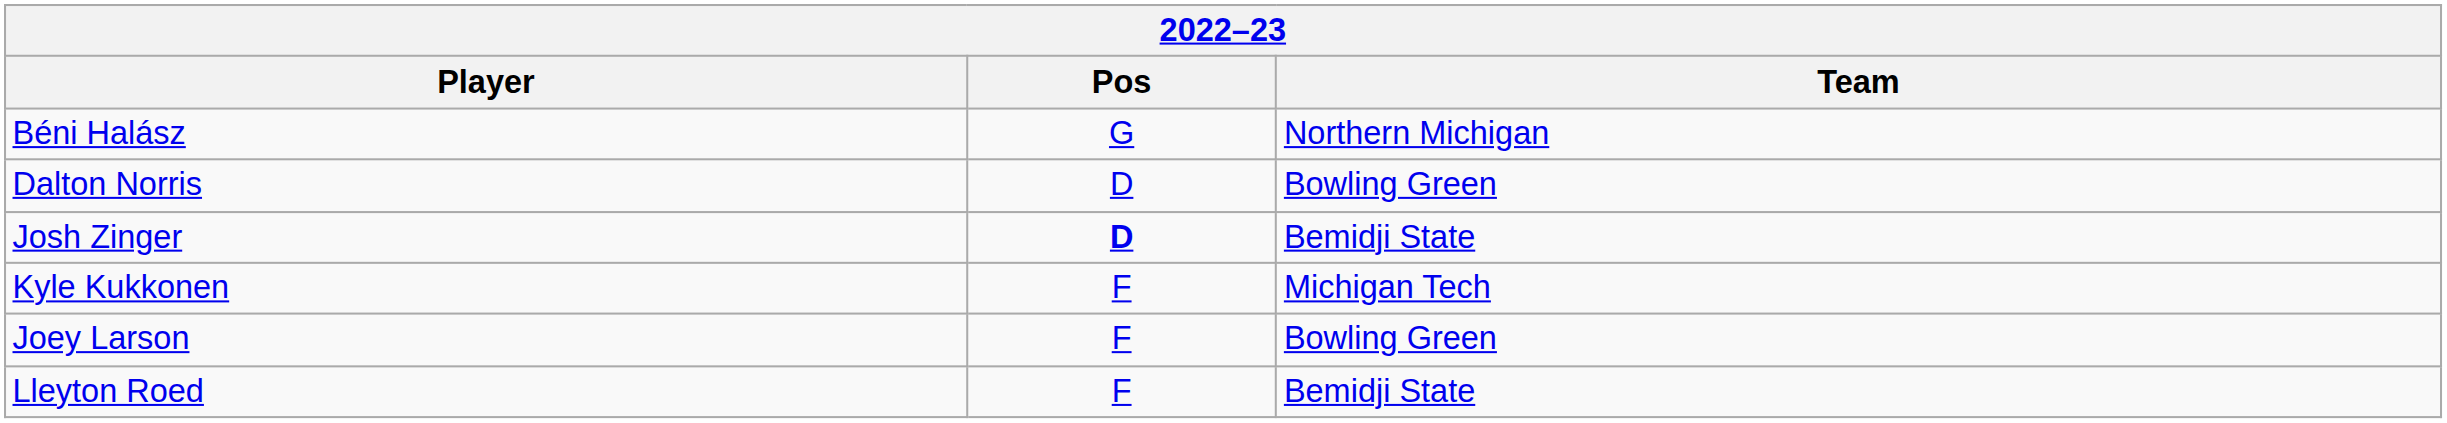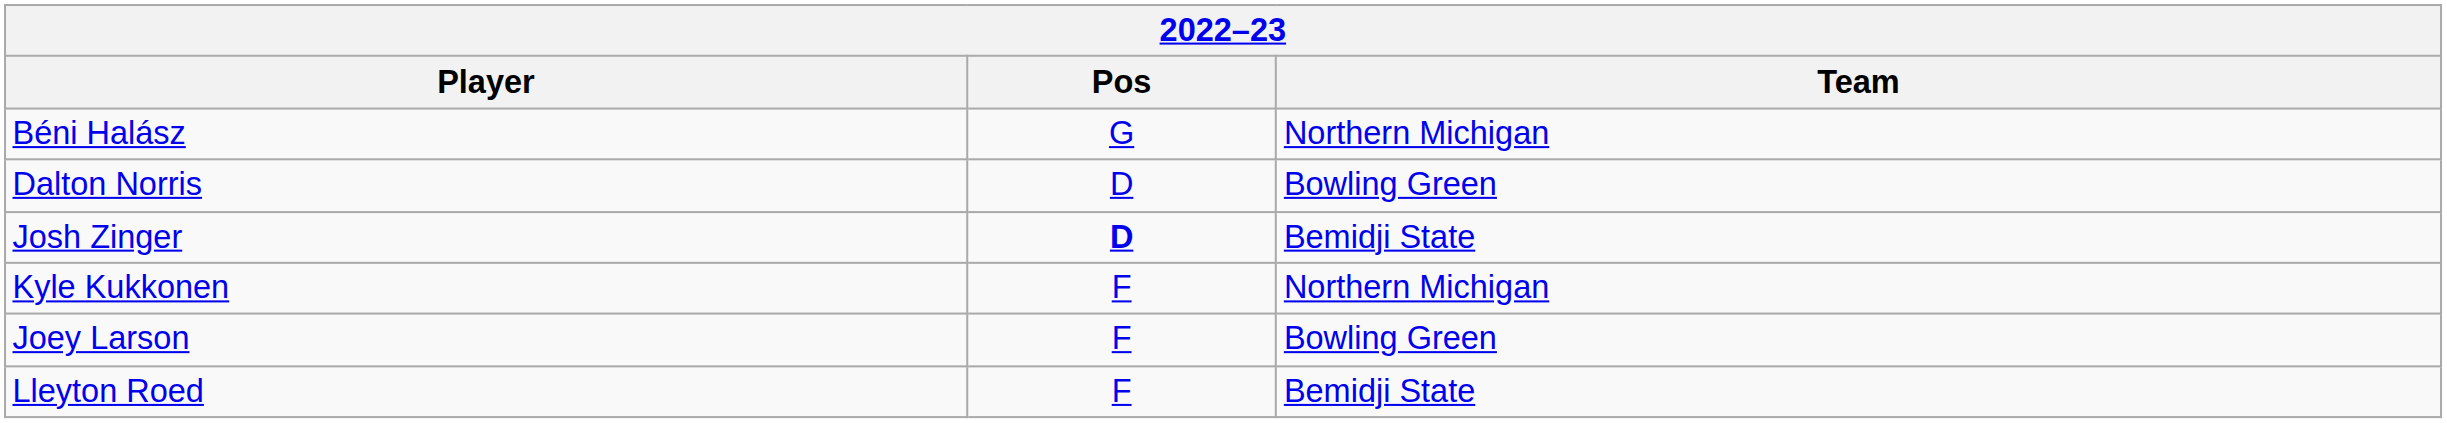Kyle Kukkonen | Team: Michigan Tech -> Northern Michigan
